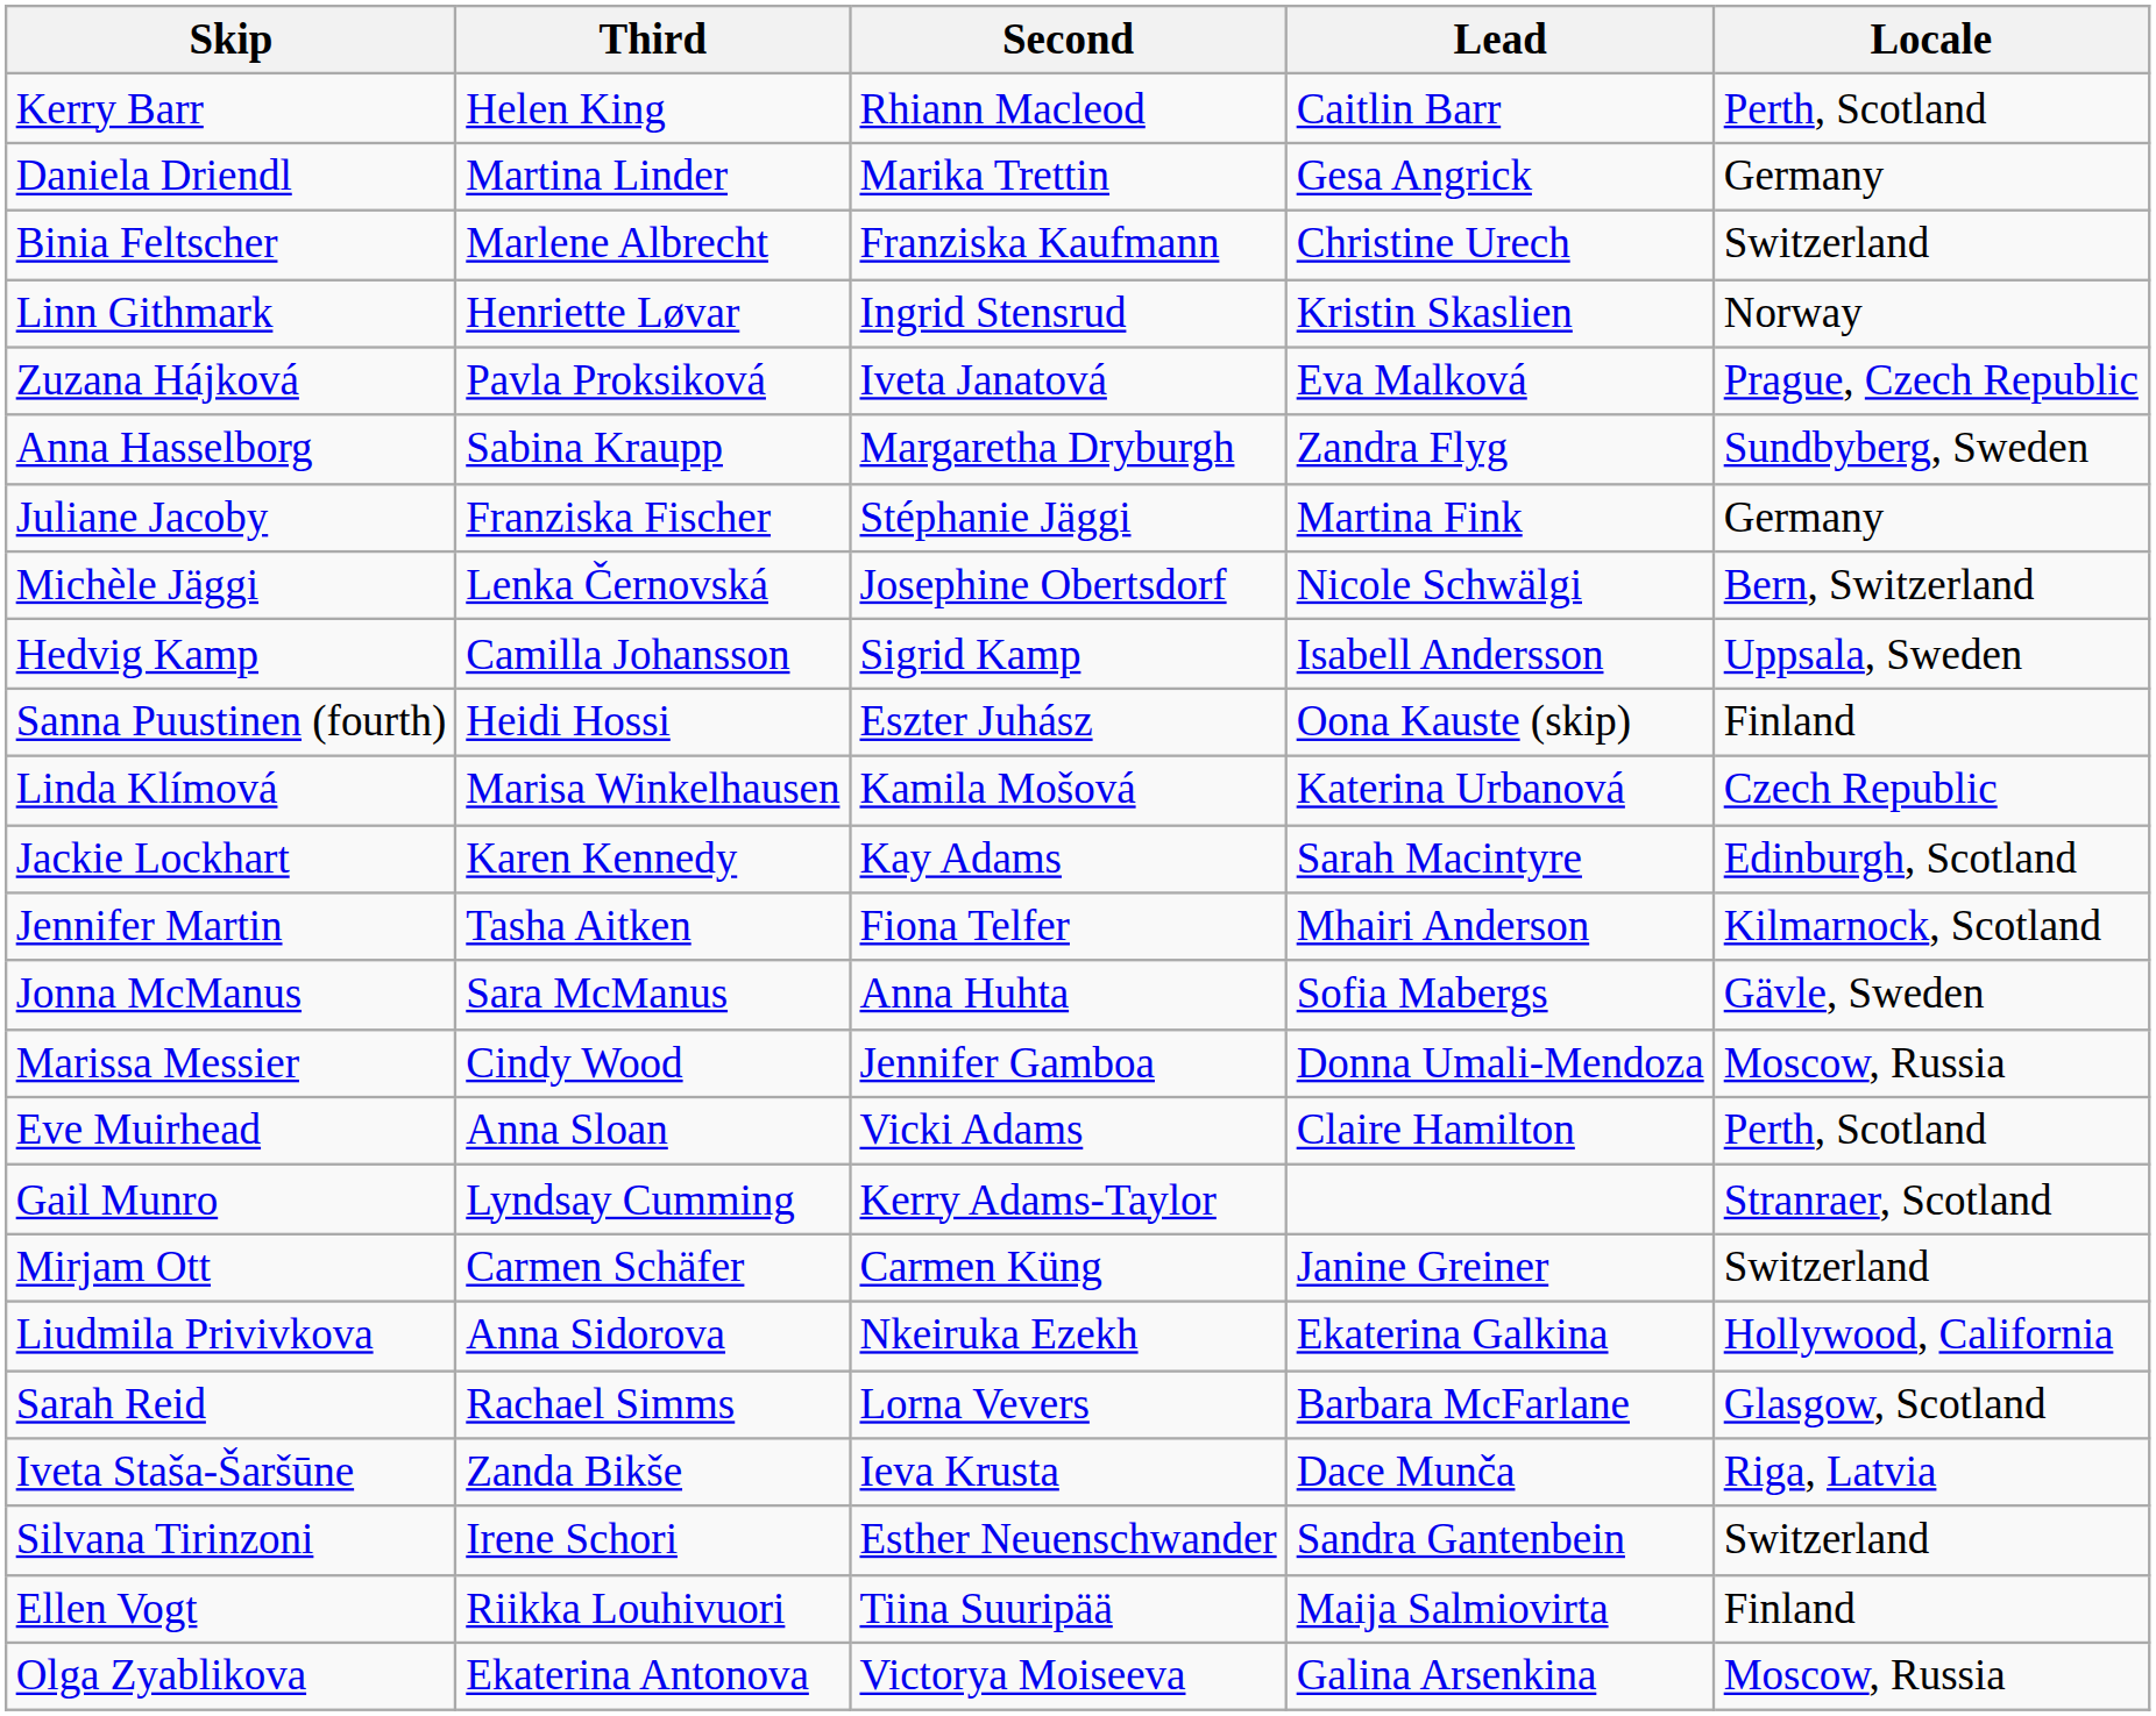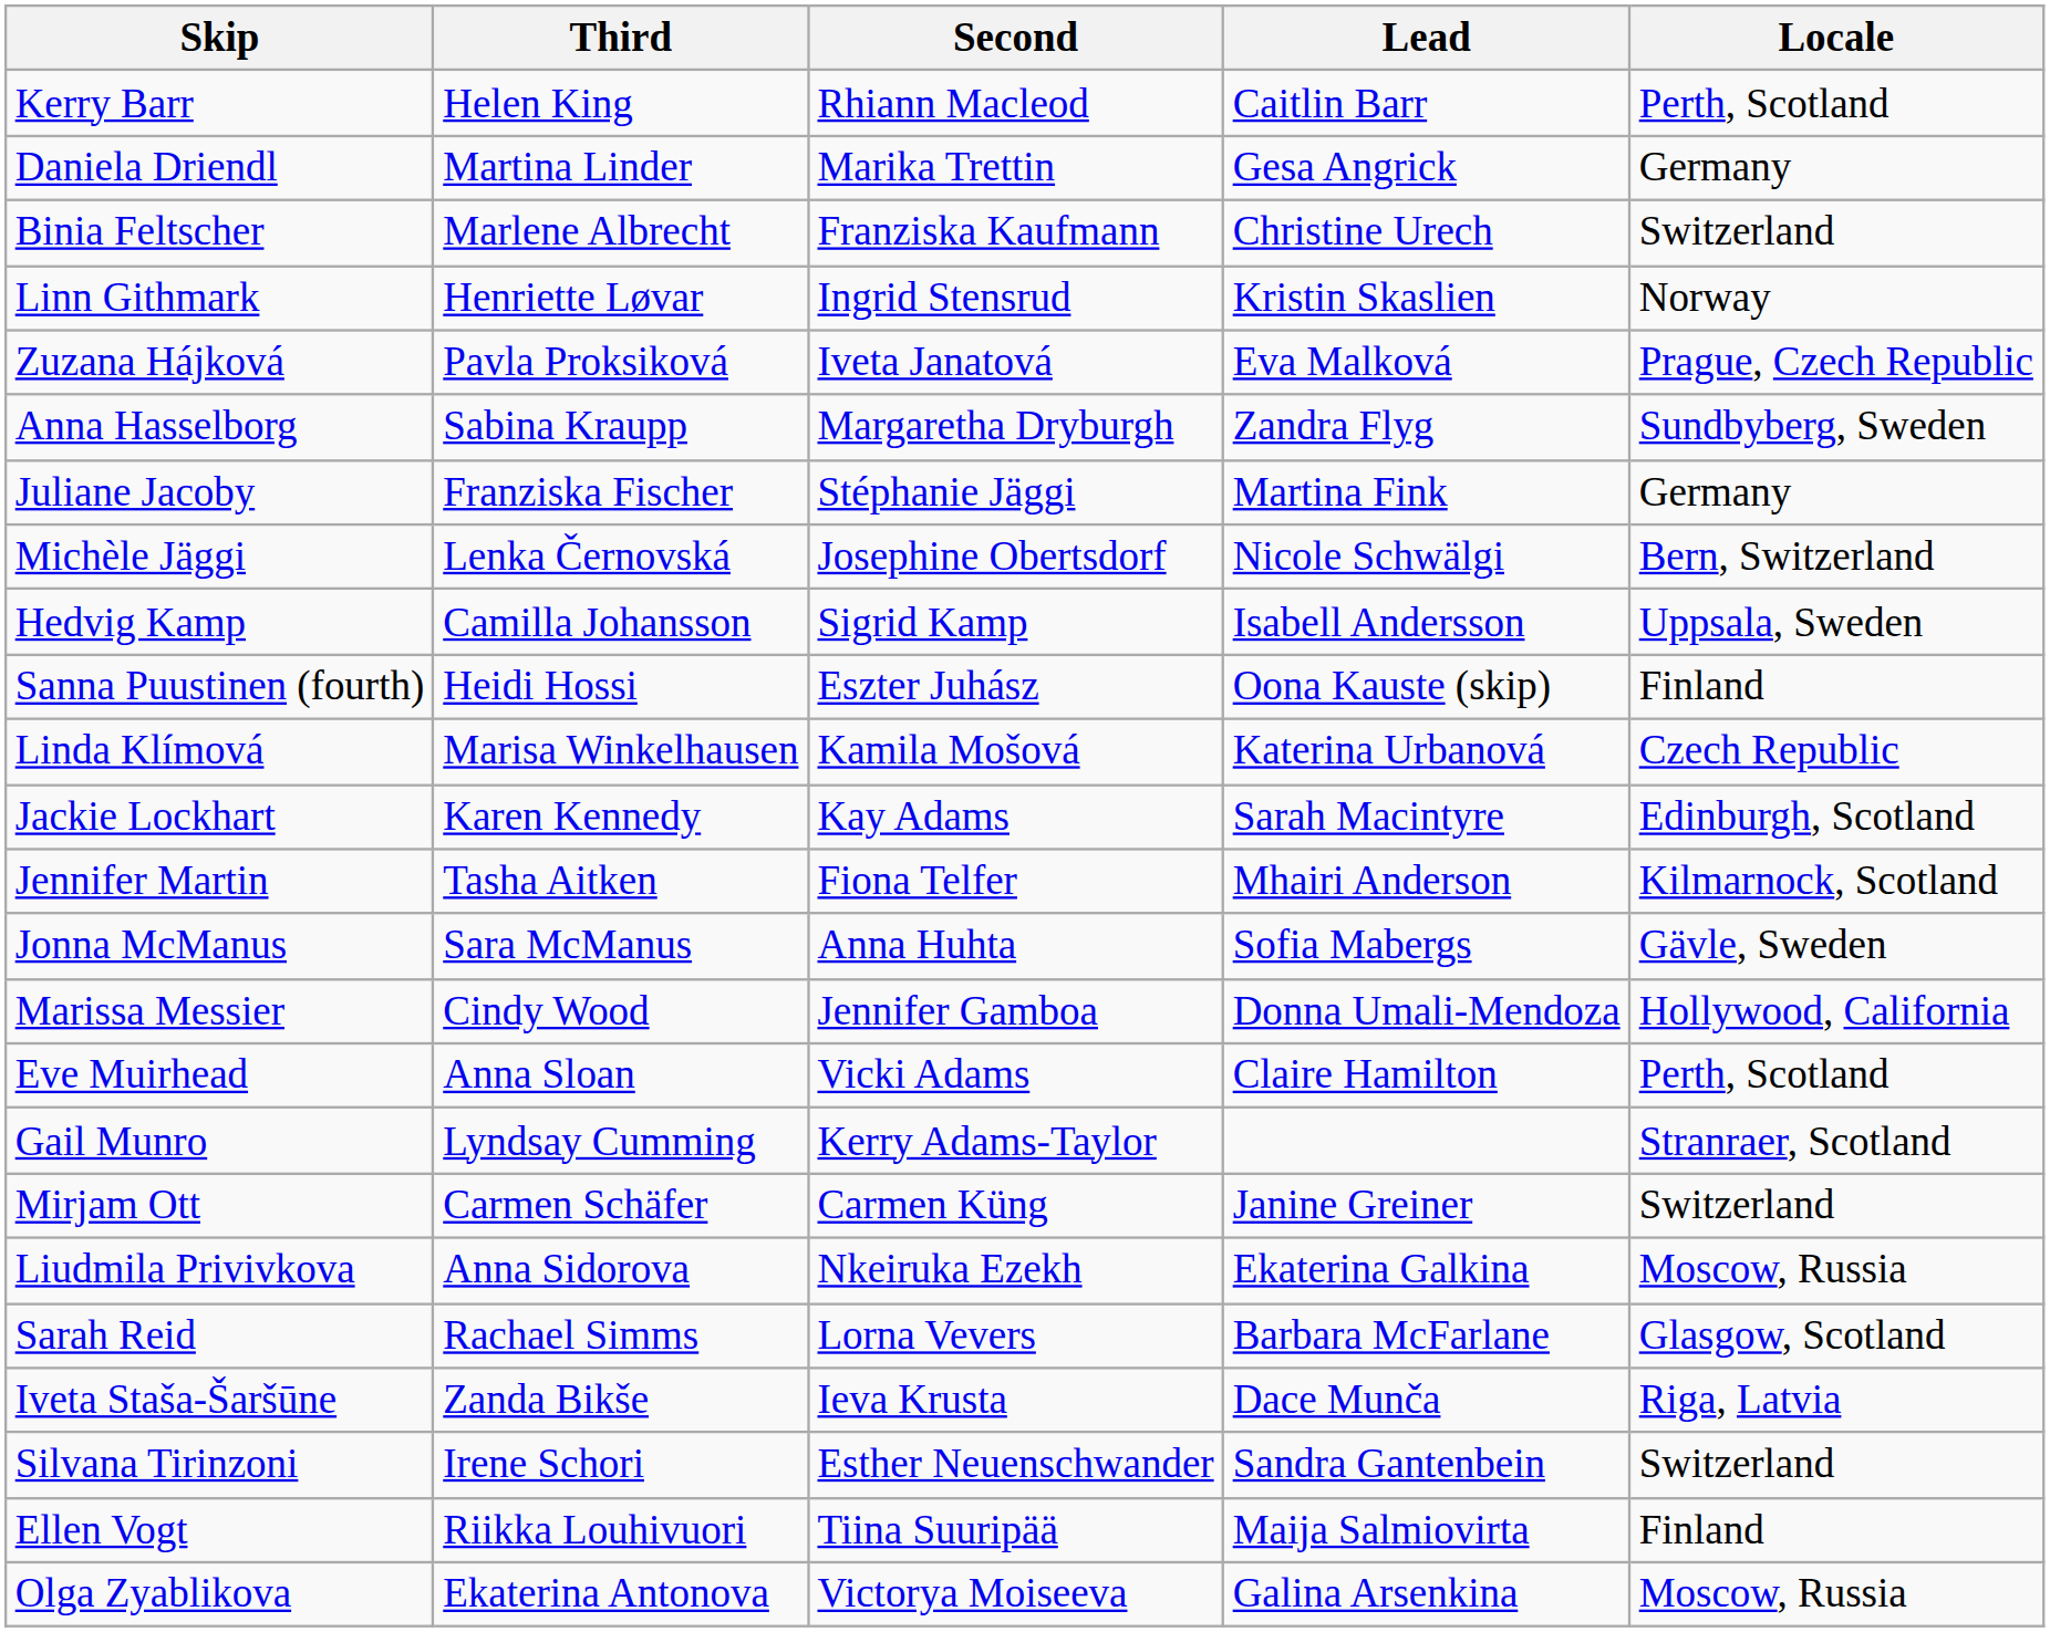Marissa Messier | Locale: Moscow, Russia -> Hollywood, California
Liudmila Privivkova | Locale: Hollywood, California -> Moscow, Russia
